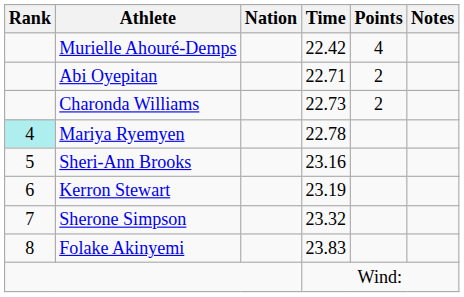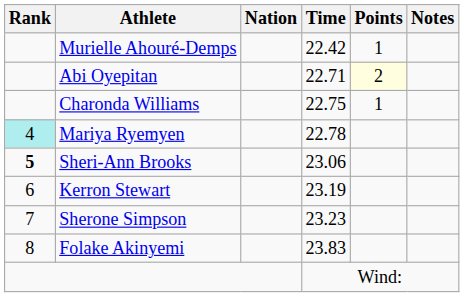Murielle Ahouré-Demps | Points: 4 -> 1
Abi Oyepitan | Points: no background -> lightyellow background
Charonda Williams | Time: 22.73 -> 22.75
Charonda Williams | Points: 2 -> 1
Sheri-Ann Brooks | Rank: normal -> bold
Sheri-Ann Brooks | Time: 23.16 -> 23.06
Sherone Simpson | Time: 23.32 -> 23.23
